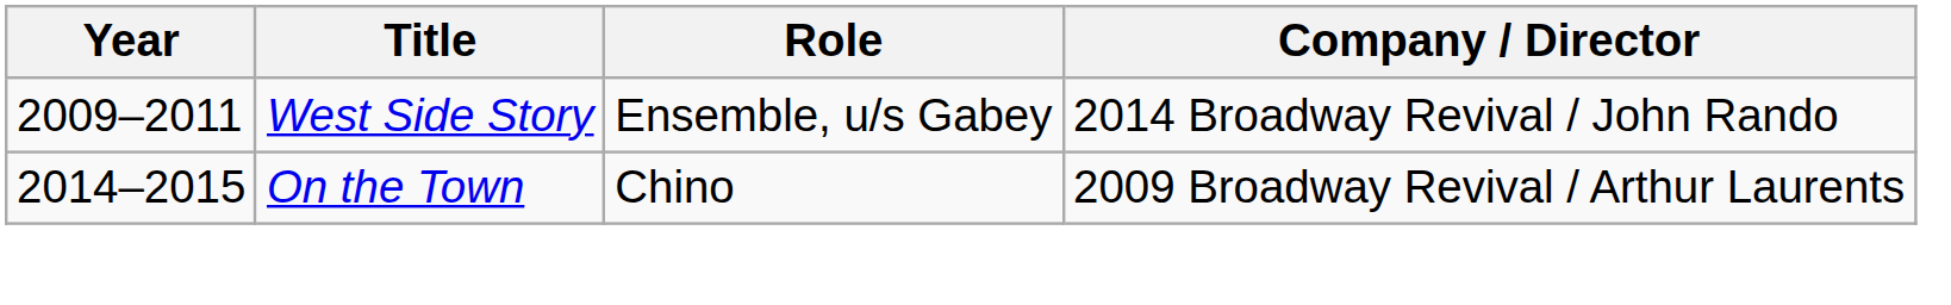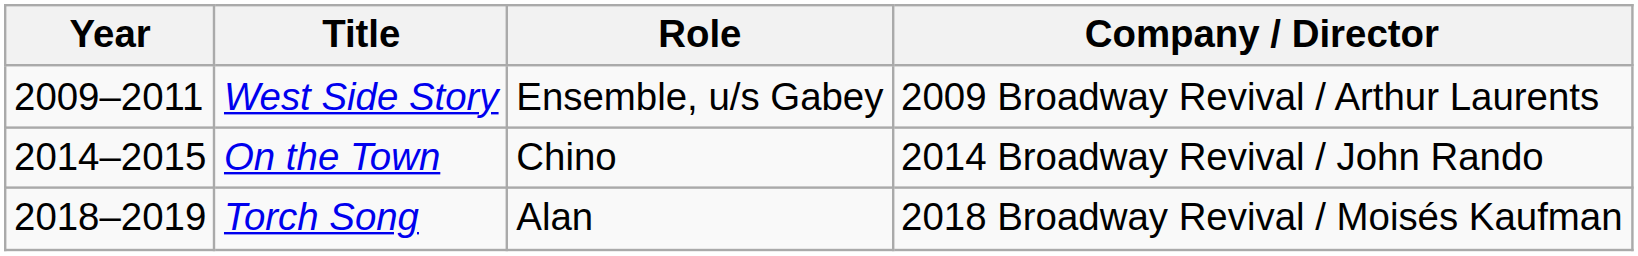West Side Story | Company / Director: 2014 Broadway Revival / John Rando -> 2009 Broadway Revival / Arthur Laurents
On the Town | Company / Director: 2009 Broadway Revival / Arthur Laurents -> 2014 Broadway Revival / John Rando
+ row: 2018–2019 | Torch Song | Alan | 2018 Broadway Revival / Moisés Kaufman
